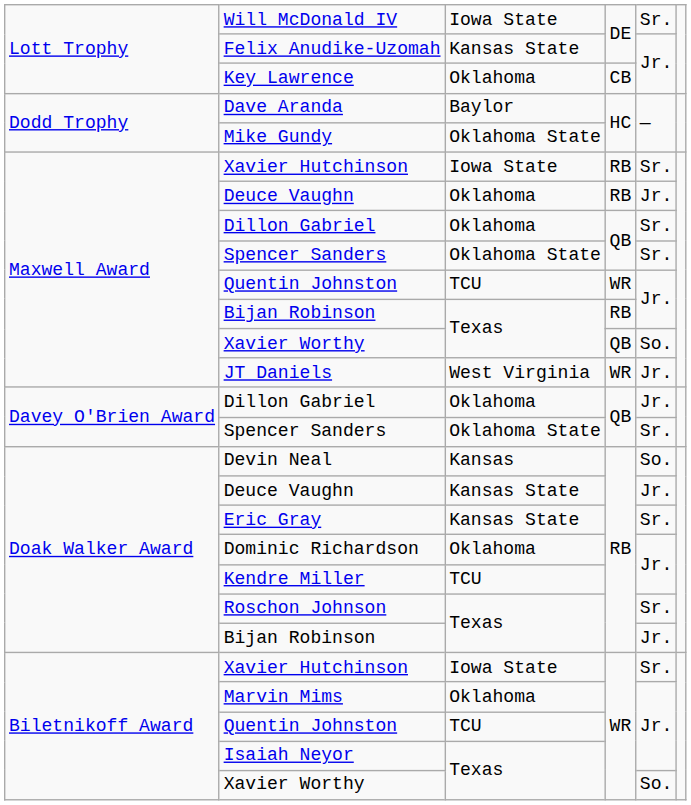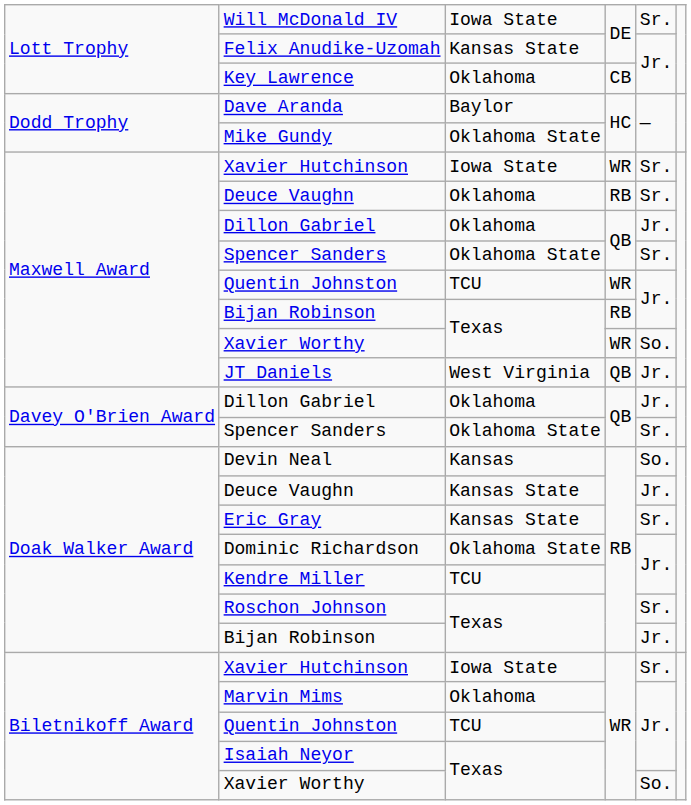Maxwell Award / Xavier Hutchinson | column 4: RB -> WR
Maxwell Award / Deuce Vaughn | column 5: Jr. -> Sr.
Maxwell Award / Dillon Gabriel | column 5: Sr. -> Jr.
Maxwell Award / Xavier Worthy | column 4: QB -> WR
JT Daniels | column 4: WR -> QB
Dominic Richardson | column 3: Oklahoma -> Oklahoma State
